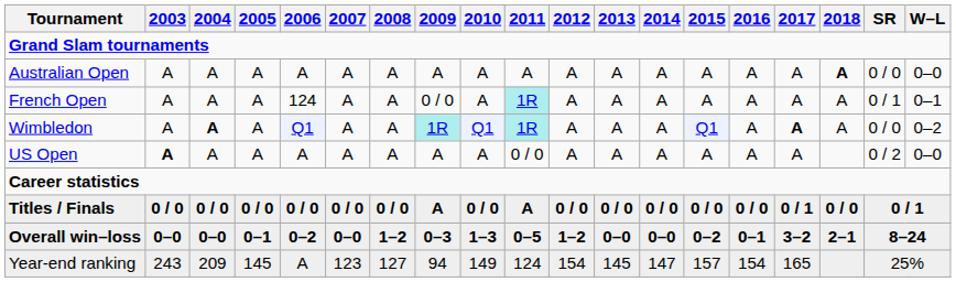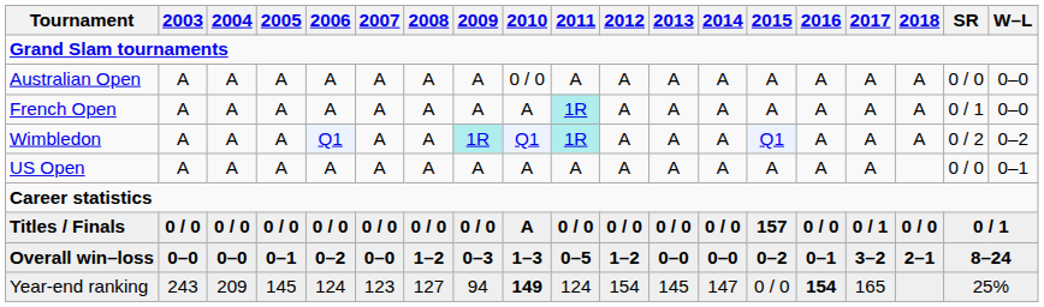Australian Open | 2010: A -> 0 / 0
Australian Open | 2018: bold -> normal
French Open | 2006: 124 -> A
French Open | 2009: 0 / 0 -> A
French Open | W–L: 0–1 -> 0–0
Wimbledon | 2004: bold -> normal
Wimbledon | 2017: bold -> normal
Wimbledon | SR: 0 / 0 -> 0 / 2
US Open | 2003: bold -> normal
US Open | 2011: 0 / 0 -> A
US Open | SR: 0 / 2 -> 0 / 0
US Open | W–L: 0–0 -> 0–1
Titles / Finals | 2009: A -> 0 / 0
Titles / Finals | 2010: 0 / 0 -> A
Titles / Finals | 2011: A -> 0 / 0
Titles / Finals | 2015: 0 / 0 -> 157
Year-end ranking | 2006: A -> 124
Year-end ranking | 2010: normal -> bold
Year-end ranking | 2015: 157 -> 0 / 0
Year-end ranking | 2016: normal -> bold
